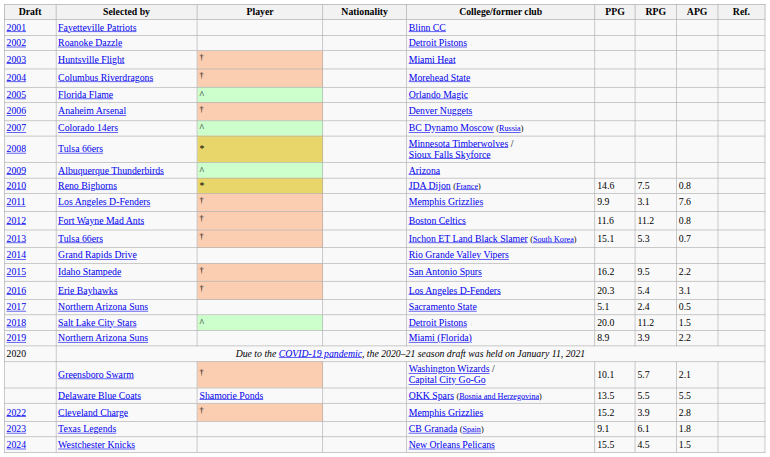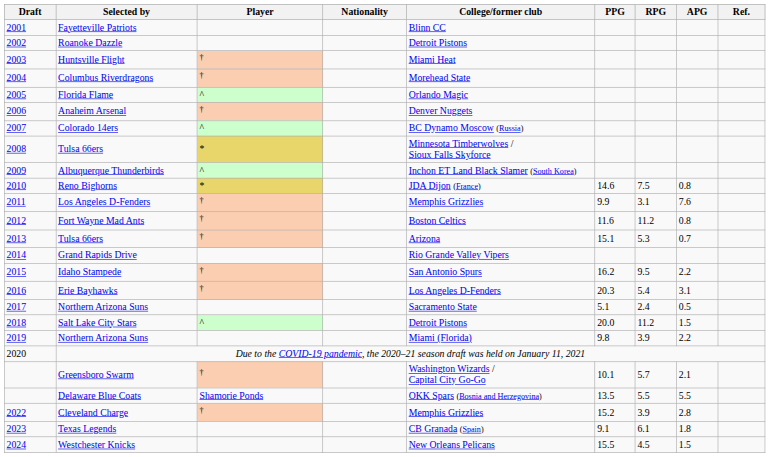Albuquerque Thunderbirds | College/former club: Arizona -> Inchon ET Land Black Slamer (South Korea)
2013 / Tulsa 66ers | College/former club: Inchon ET Land Black Slamer (South Korea) -> Arizona
2019 / Northern Arizona Suns | PPG: 8.9 -> 9.8
